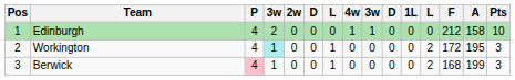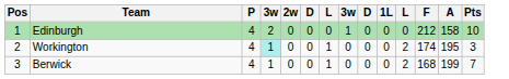- column: 4w | 1 | 0 | 0
Workington | F: 172 -> 174
Berwick | P: pink background -> no background
Berwick | Pts: 3 -> 7
